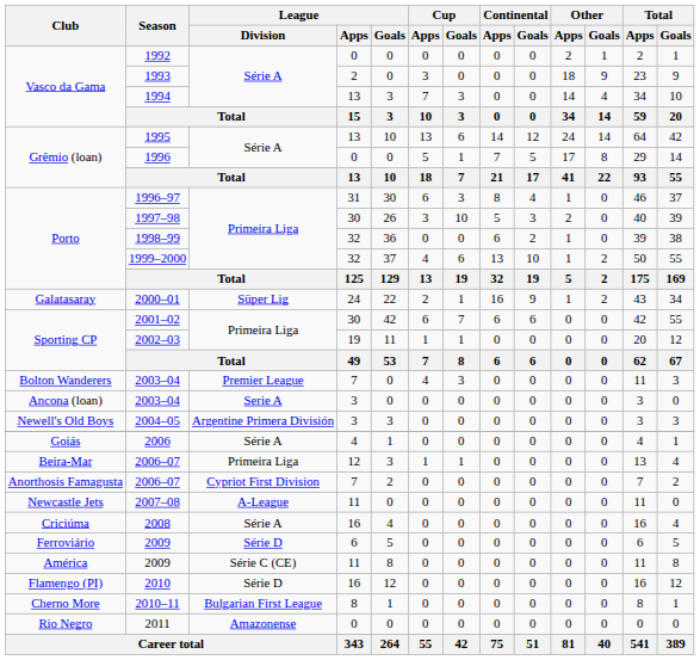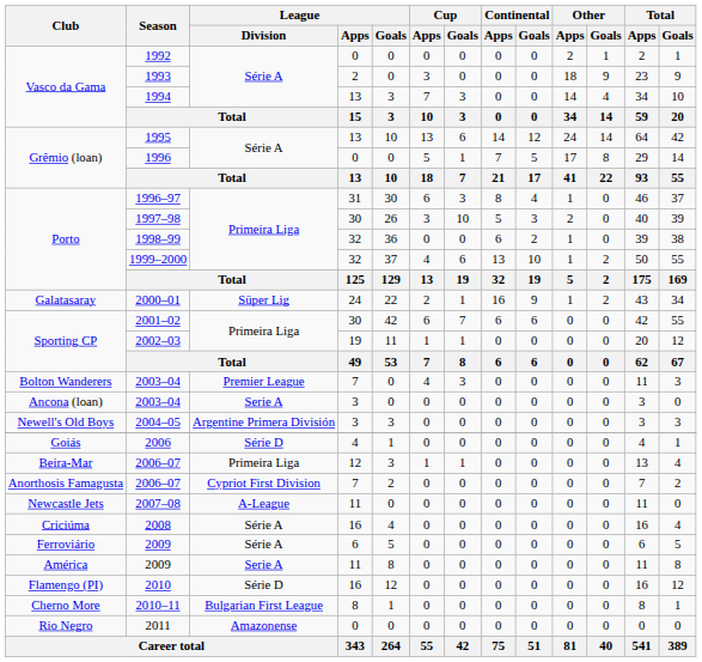2006 | League / Division: Série A -> Série D
Ferroviário / 2009 | League / Division: Série D -> Série A
América / 2009 | League / Division: Série C (CE) -> Serie A
